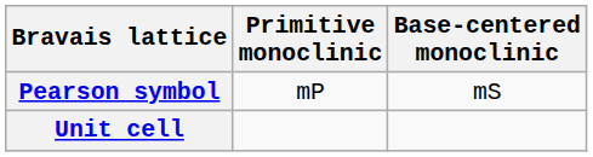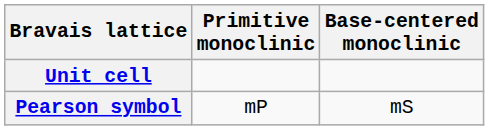rows swapped: Pearson symbol <-> Unit cell
